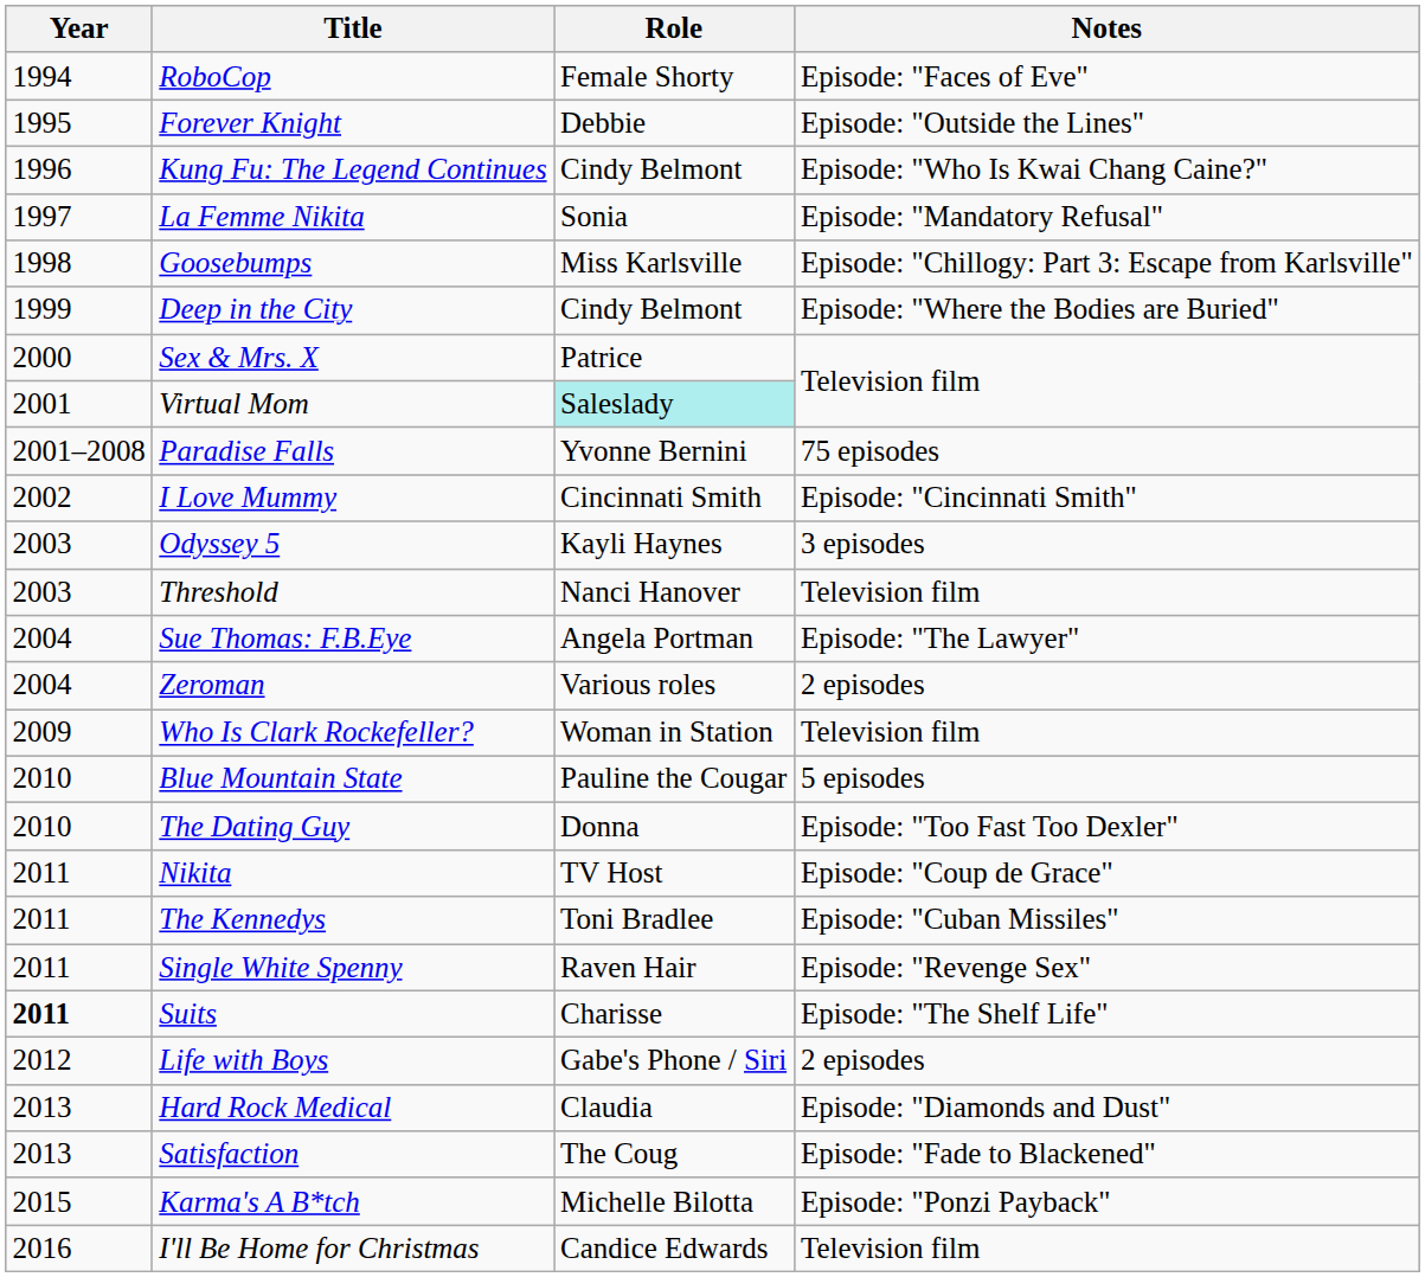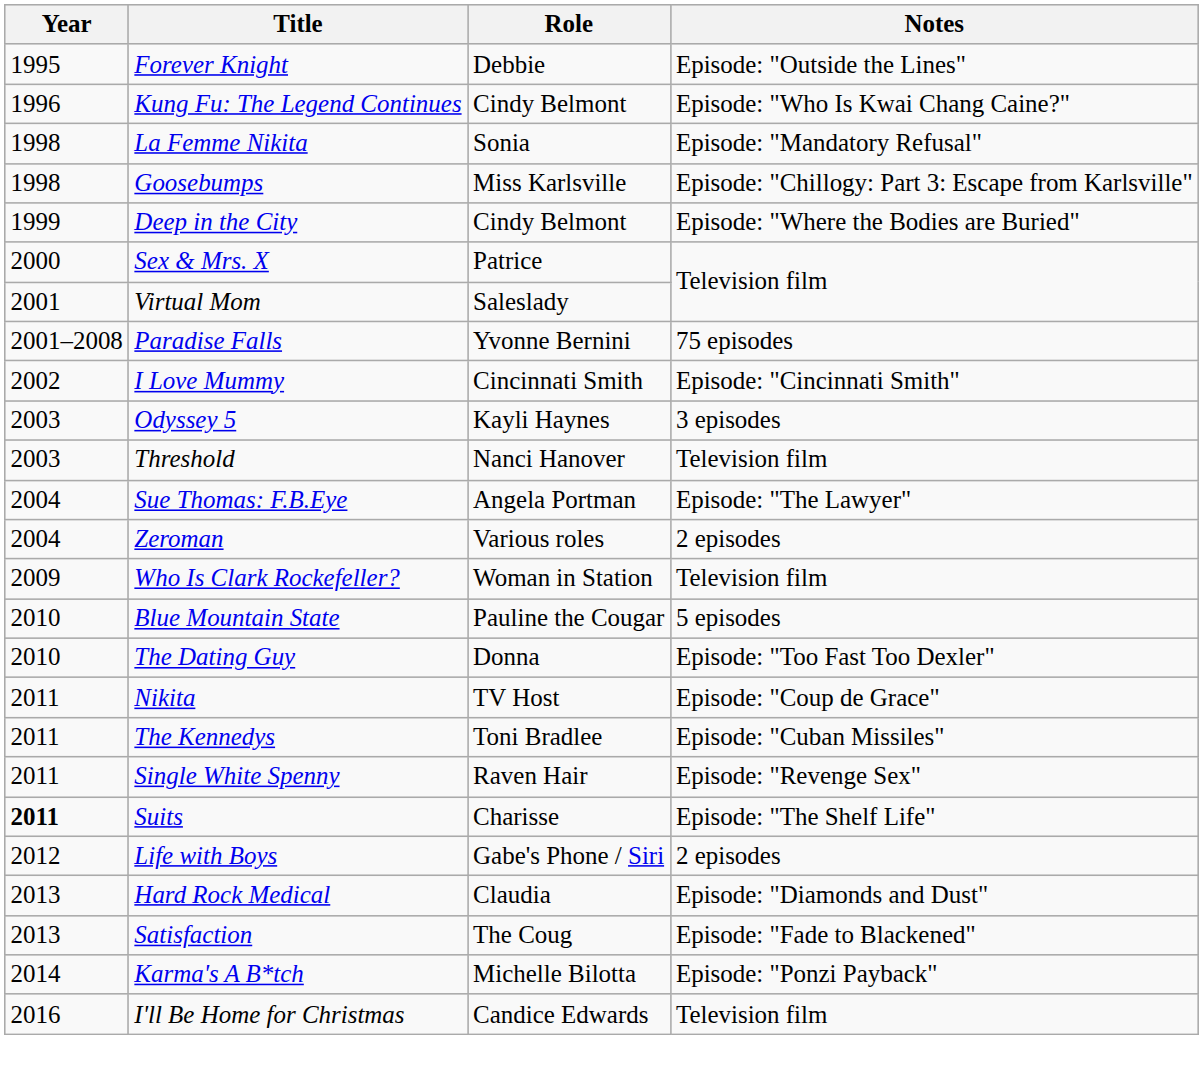- row: 1994 | RoboCop | Female Shorty | Episode: "Faces of Eve"
La Femme Nikita | Year: 1997 -> 1998
Virtual Mom | Role: paleturquoise background -> no background
Karma's A B*tch | Year: 2015 -> 2014
